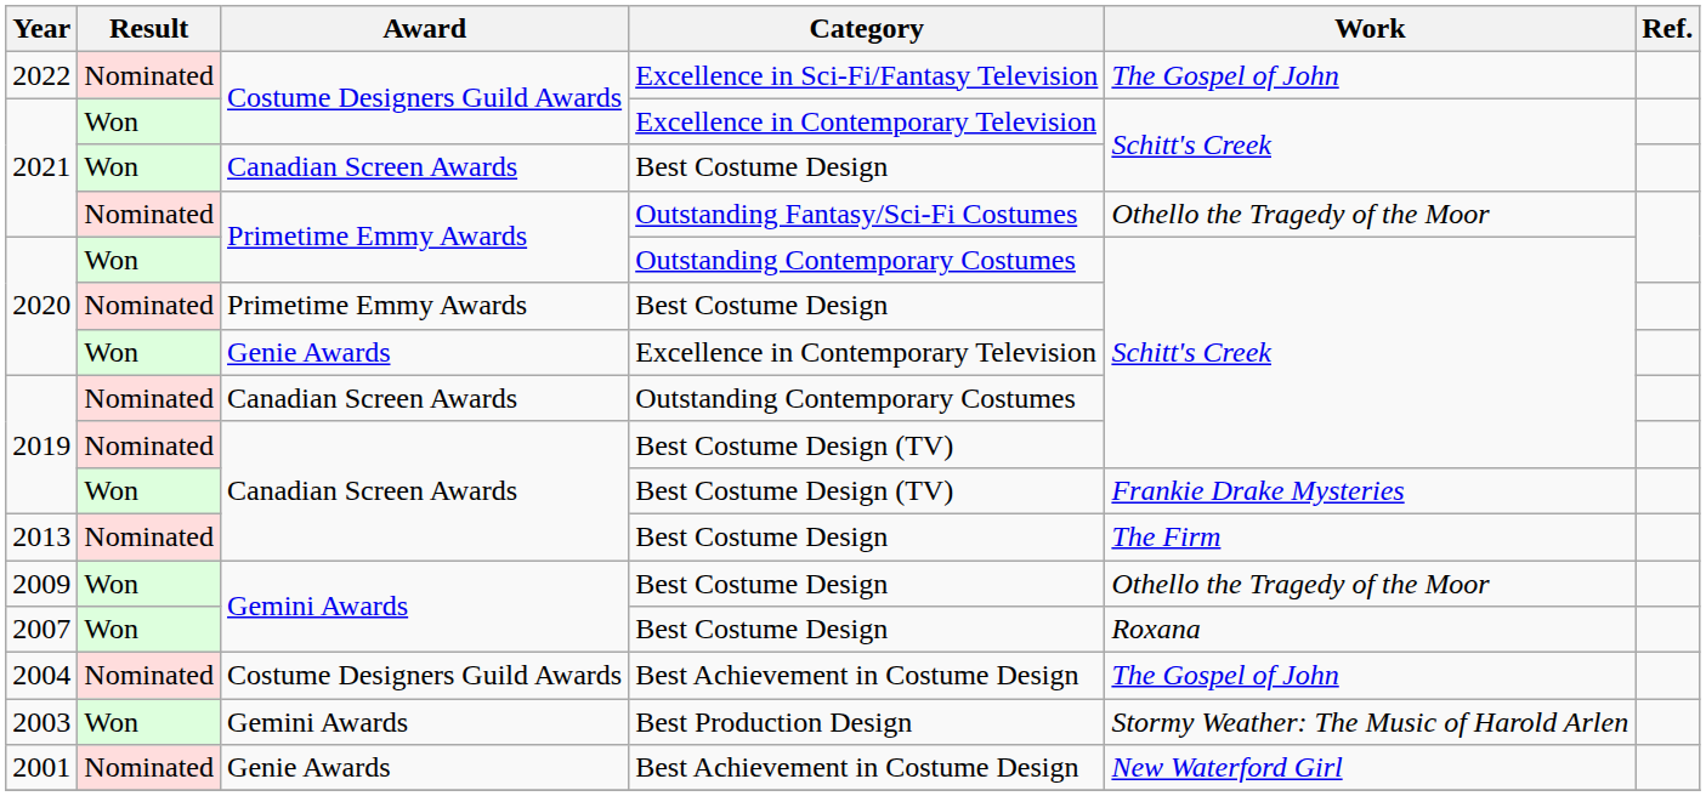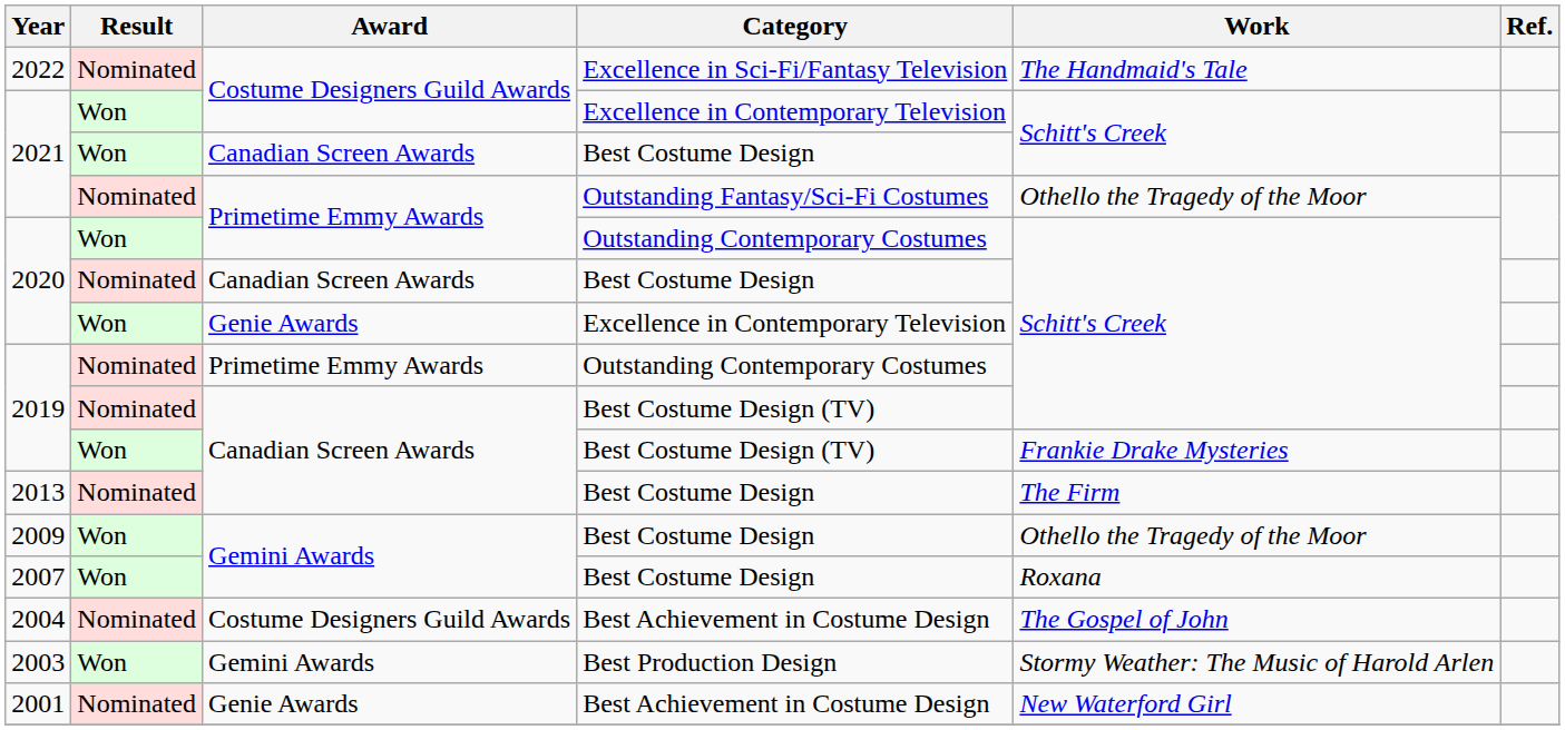2022 | Work: The Gospel of John -> The Handmaid's Tale
2020 / Best Costume Design | Award: Primetime Emmy Awards -> Canadian Screen Awards
2019 / Outstanding Contemporary Costumes | Award: Canadian Screen Awards -> Primetime Emmy Awards
